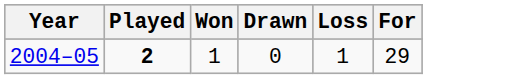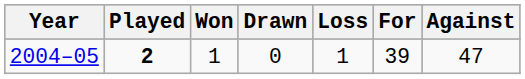+ column: Against | 47
2004–05 | For: 29 -> 39
